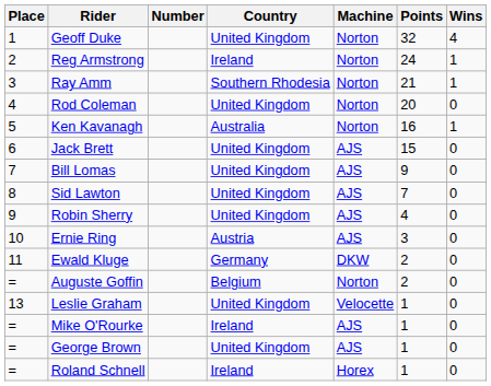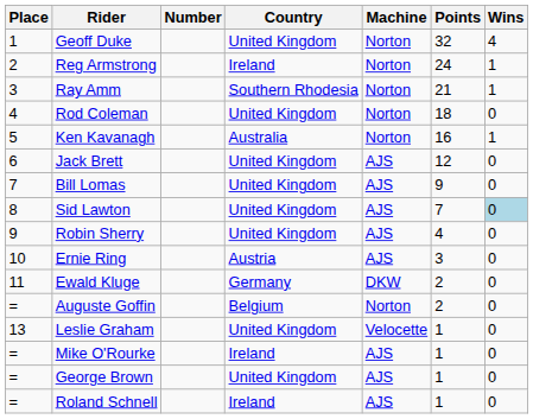Rod Coleman | Points: 20 -> 18
Jack Brett | Points: 15 -> 12
Sid Lawton | Wins: no background -> lightblue background
Roland Schnell | Machine: Horex -> AJS
